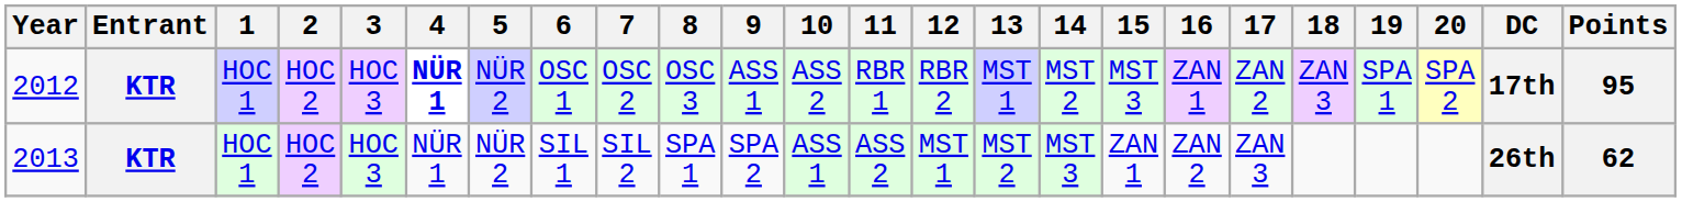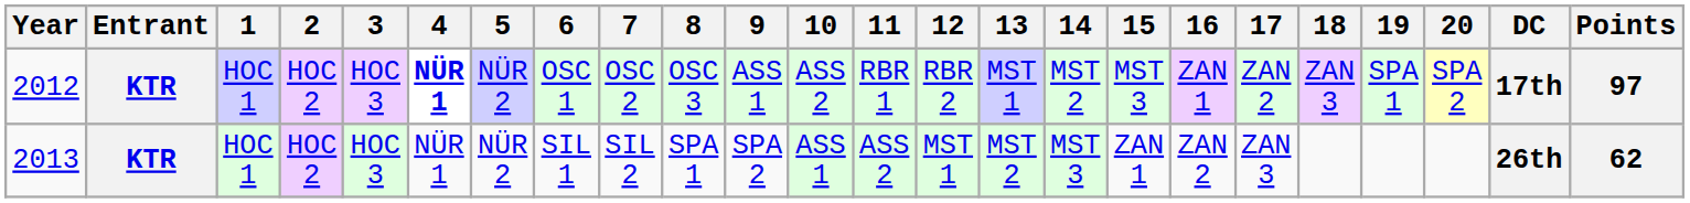2012 | Points: 95 -> 97
